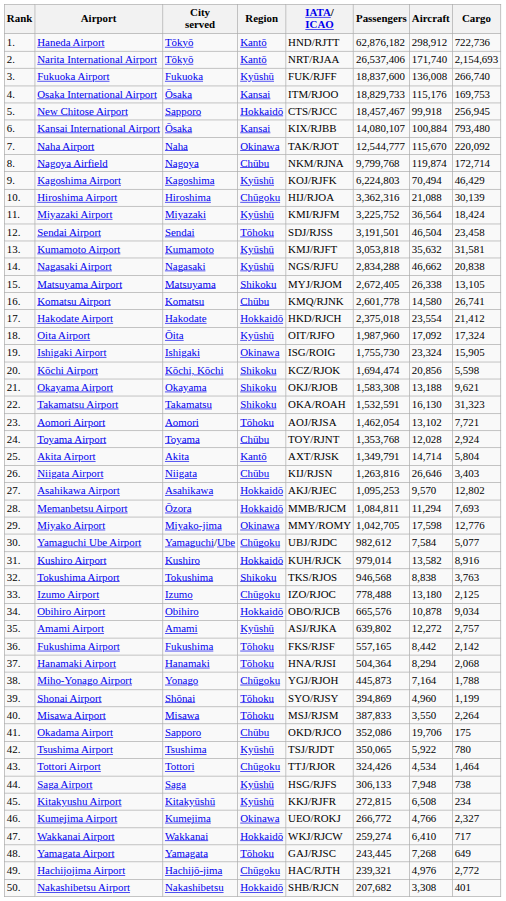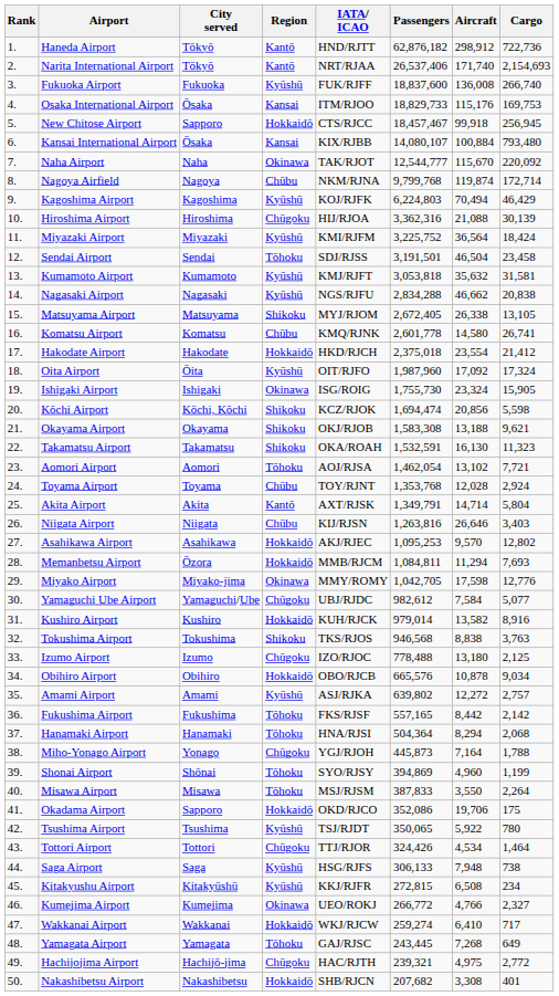Takamatsu Airport | Cargo: 31,323 -> 11,323
Okadama Airport | Region: Chūbu -> Hokkaidō
Hachijojima Airport | Aircraft: 4,976 -> 4,975
